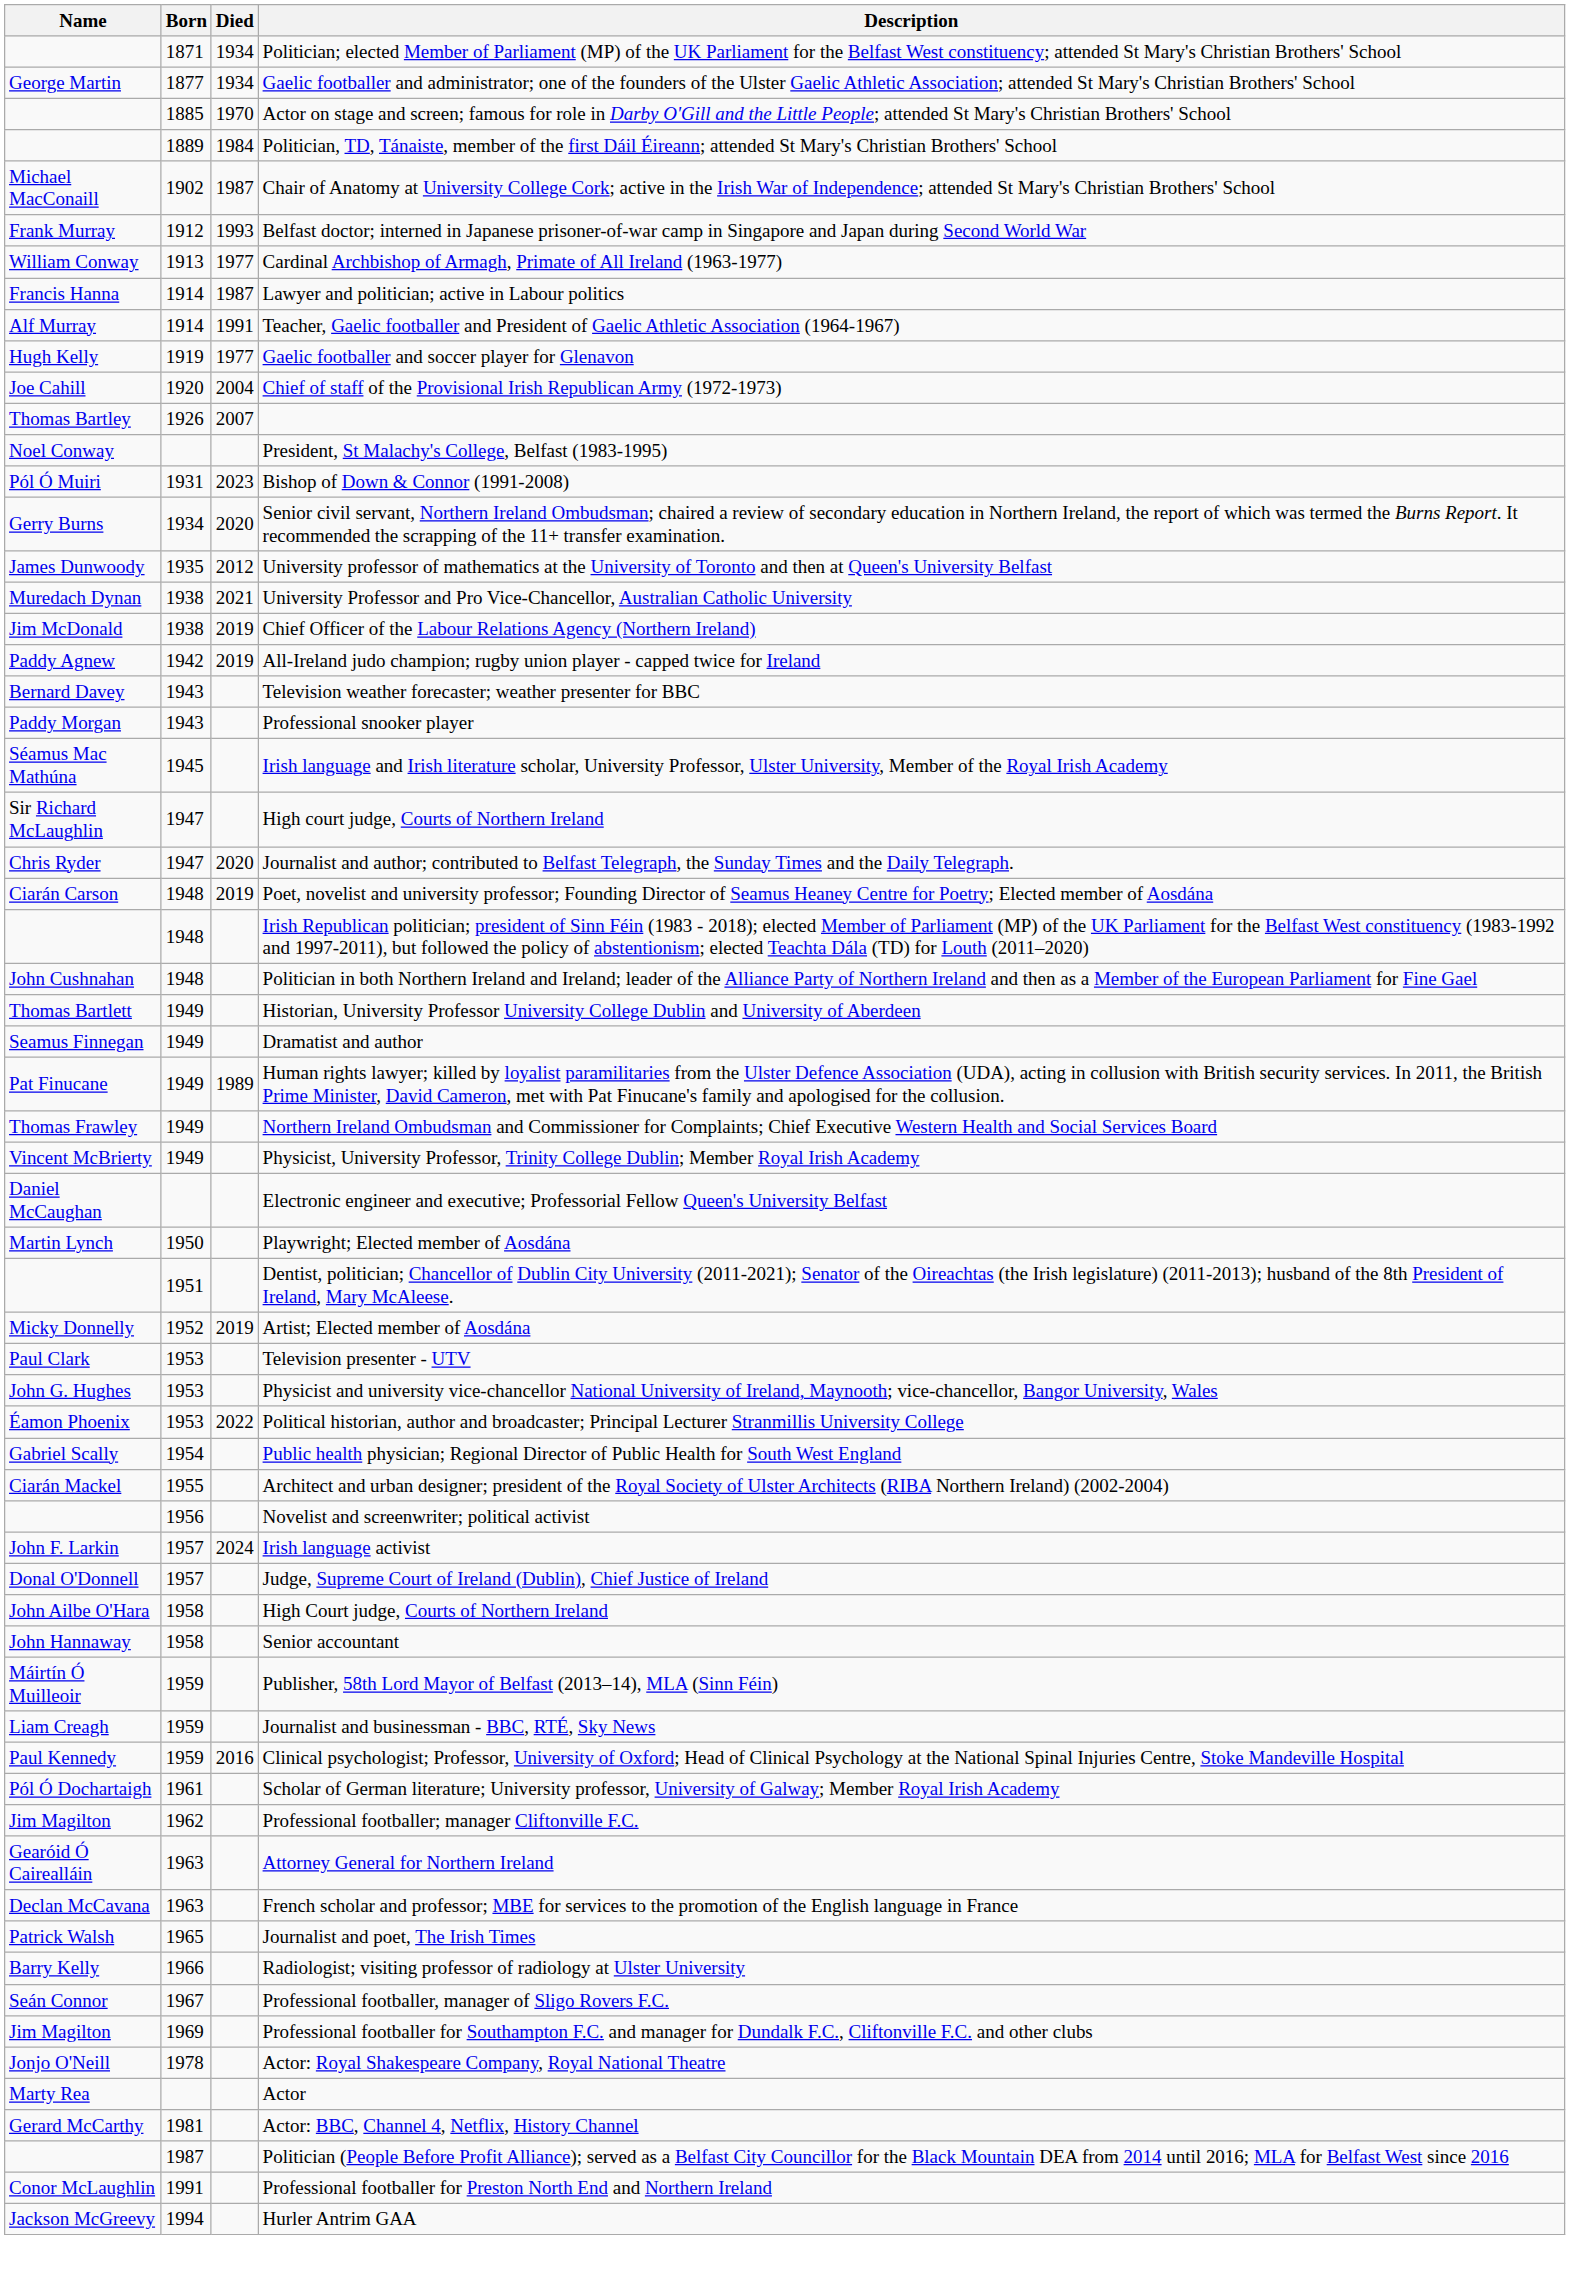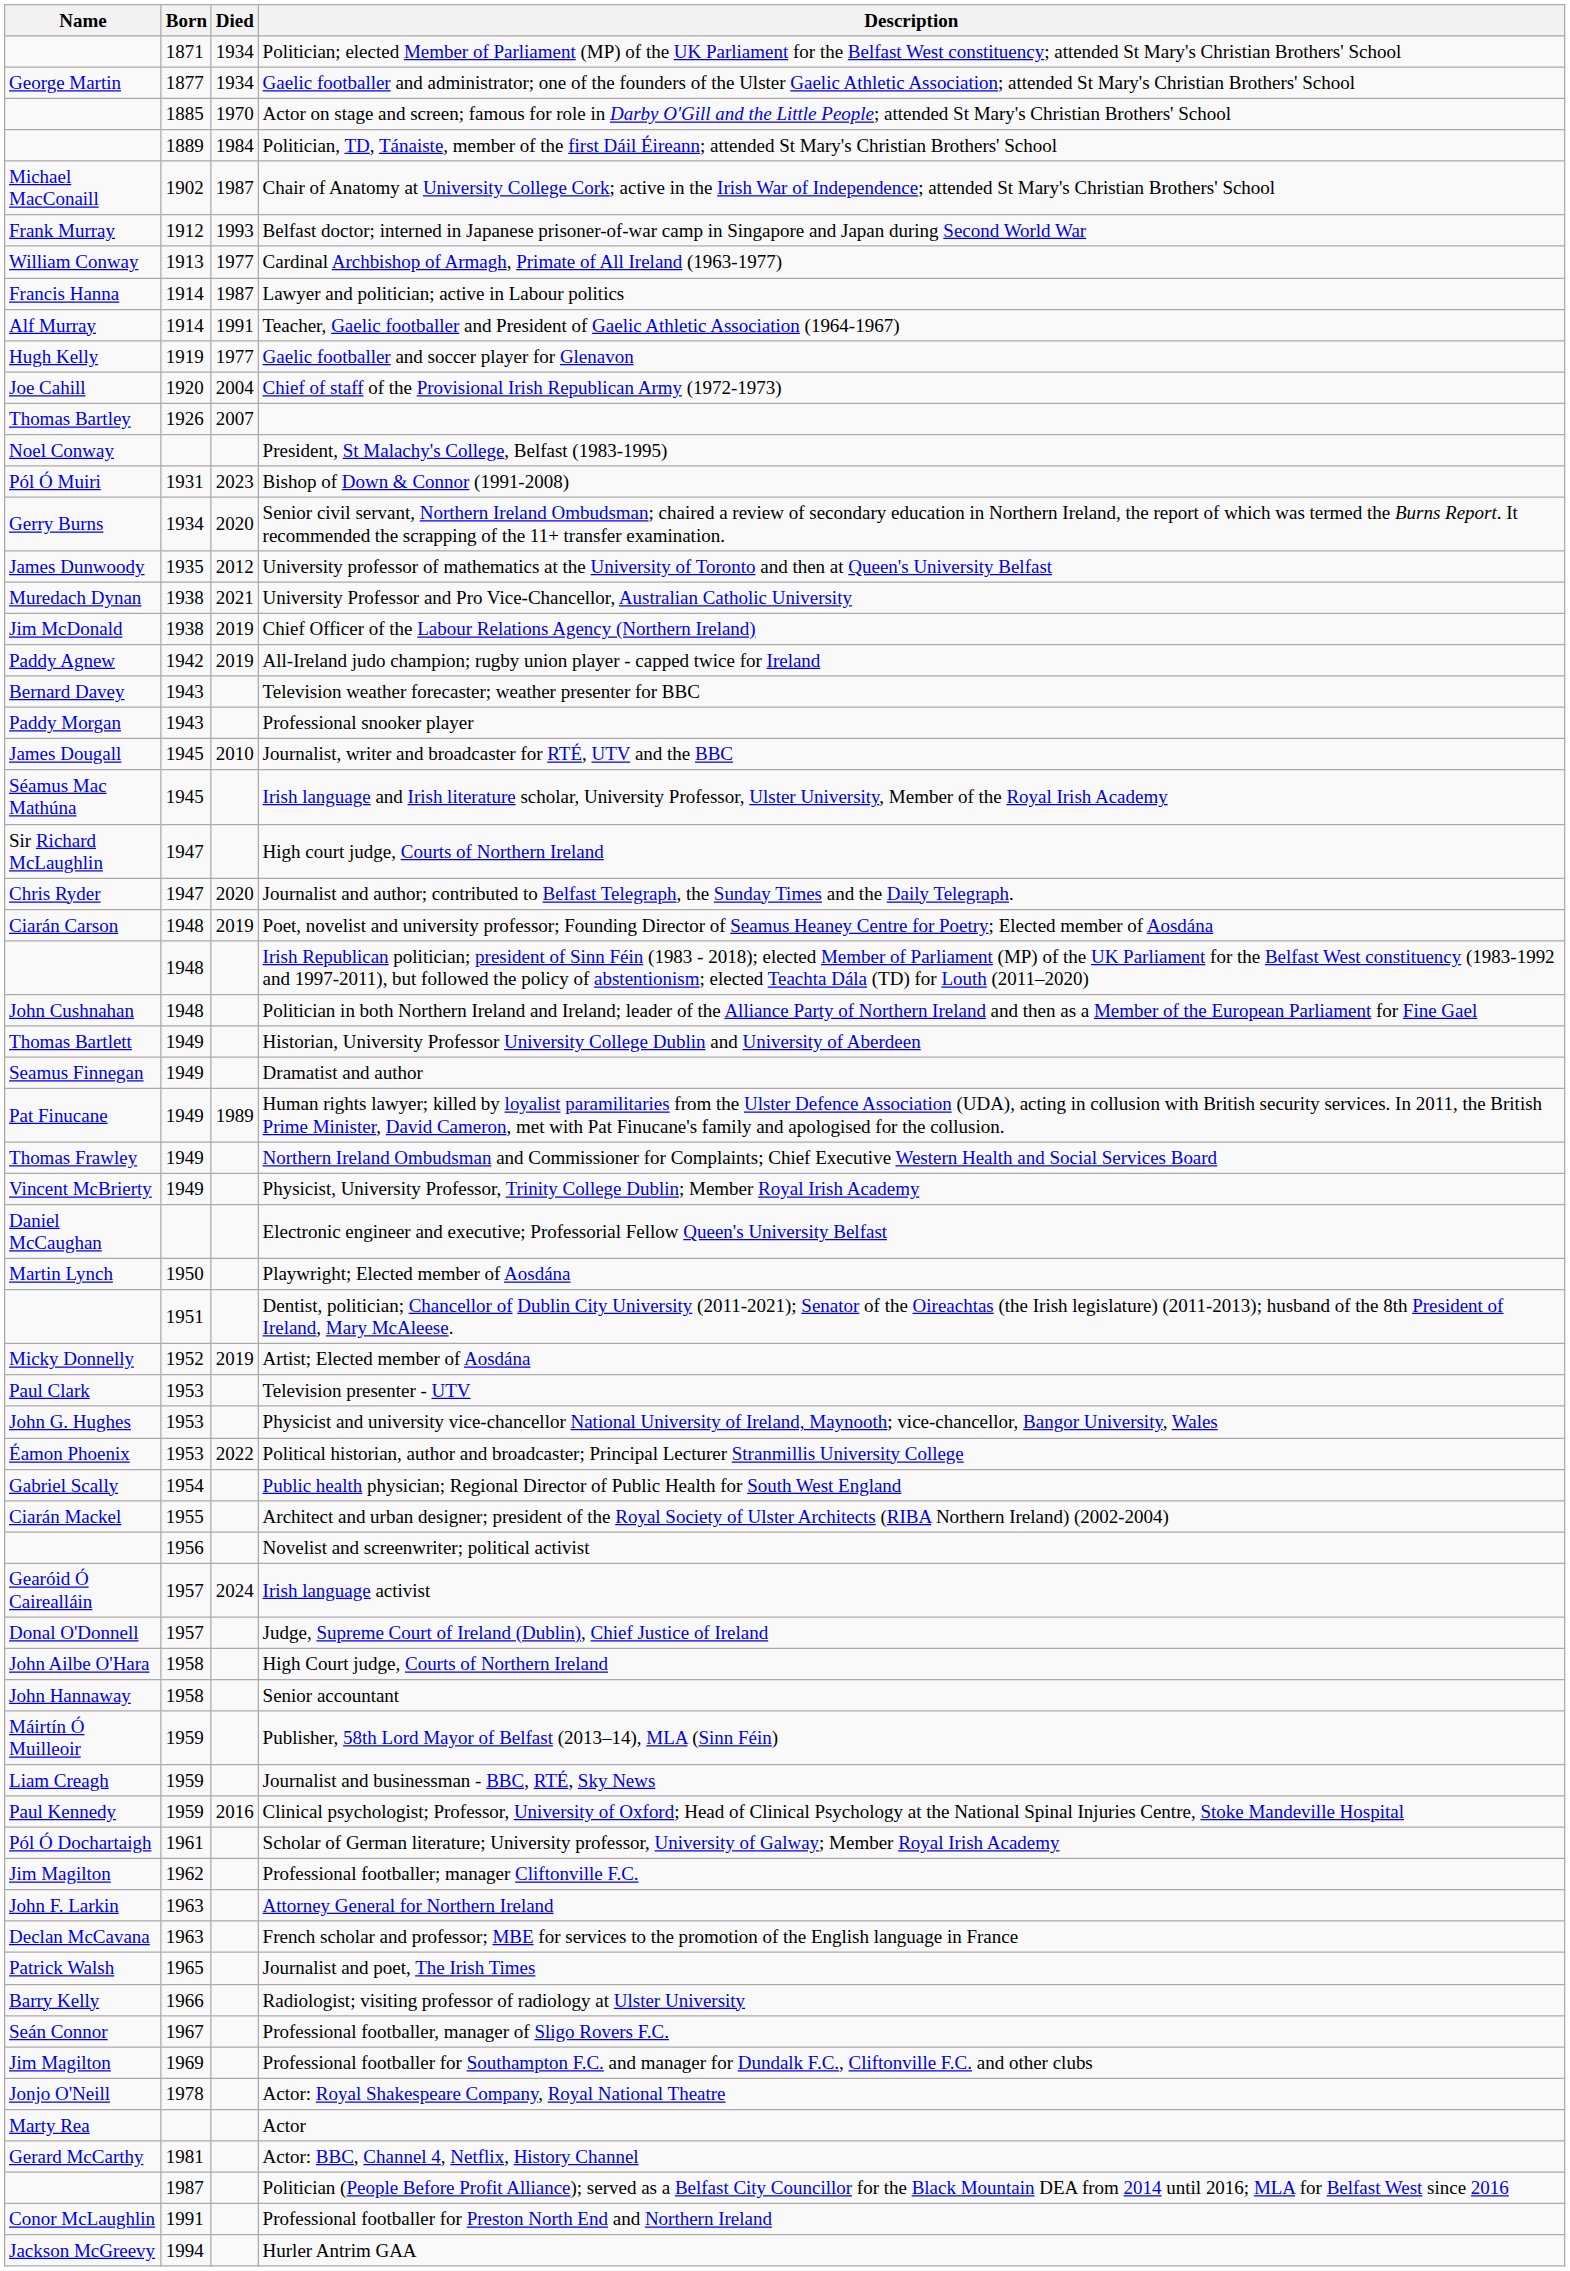+ row: James Dougall | 1945 | 2010 | Journalist, writer and broadcaster for RTÉ, UTV and the BBC
Irish language activist | Name: John F. Larkin -> Gearóid Ó Cairealláin
Attorney General for Northern Ireland | Name: Gearóid Ó Cairealláin -> John F. Larkin
